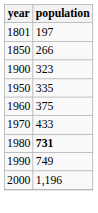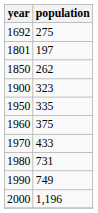+ row: 1692 | 275
1850 | population: 266 -> 262
1980 | population: bold -> normal
